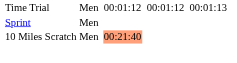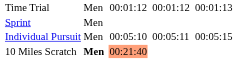+ row: Individual Pursuit | Men | 00:05:10 | 00:05:11 | 00:05:15
10 Miles Scratch | column 2: normal -> bold
